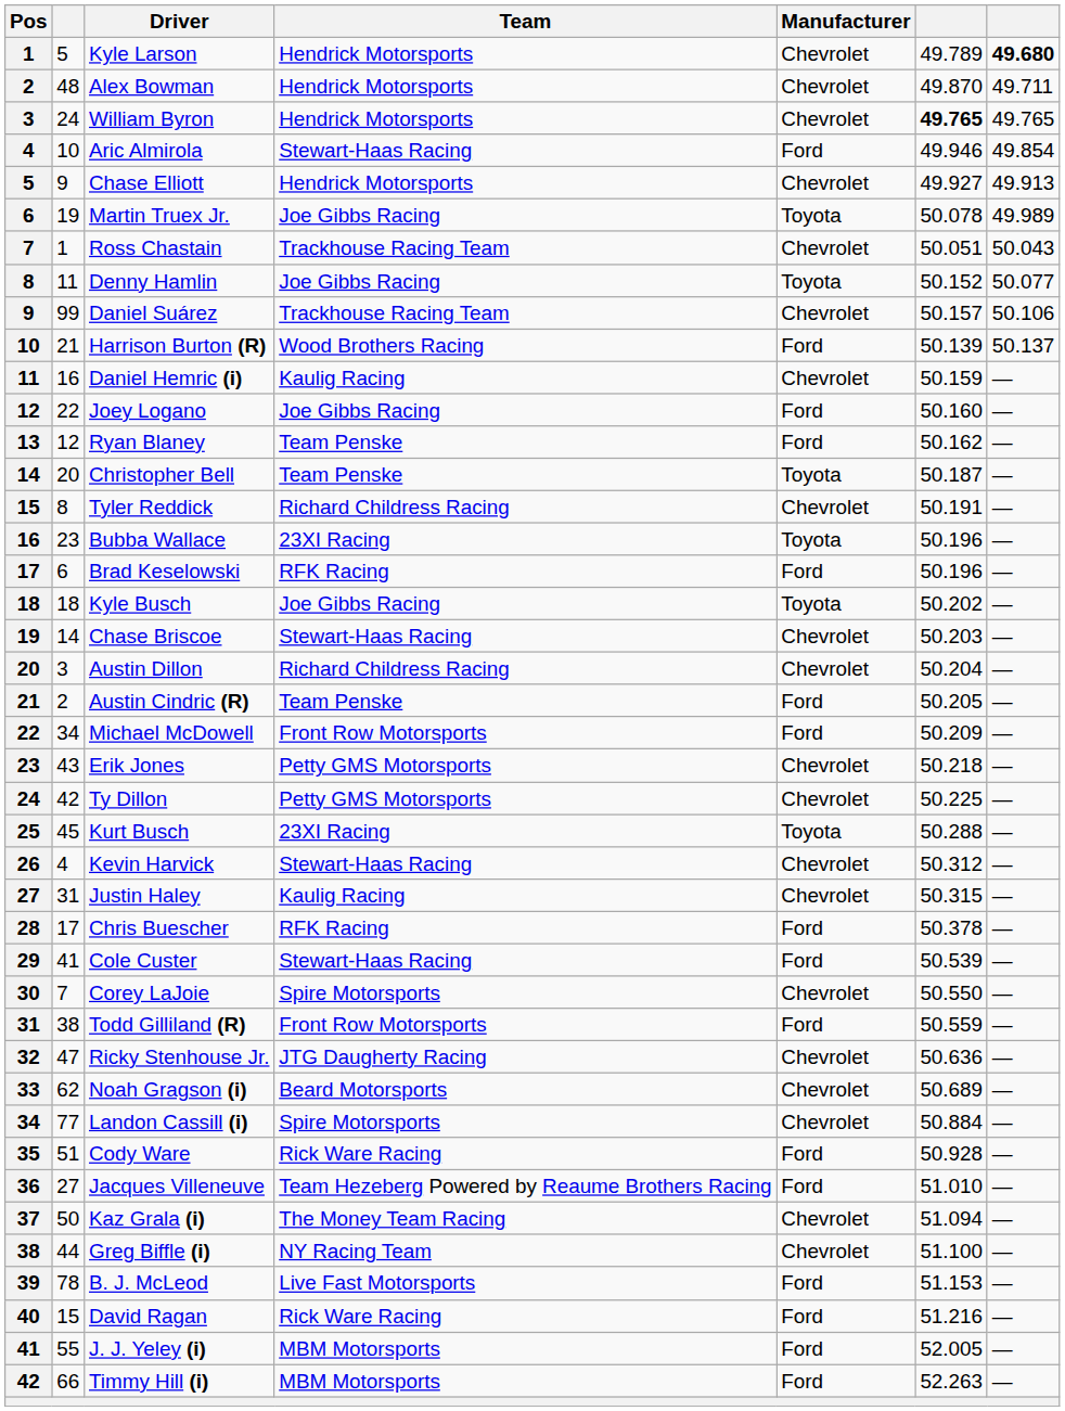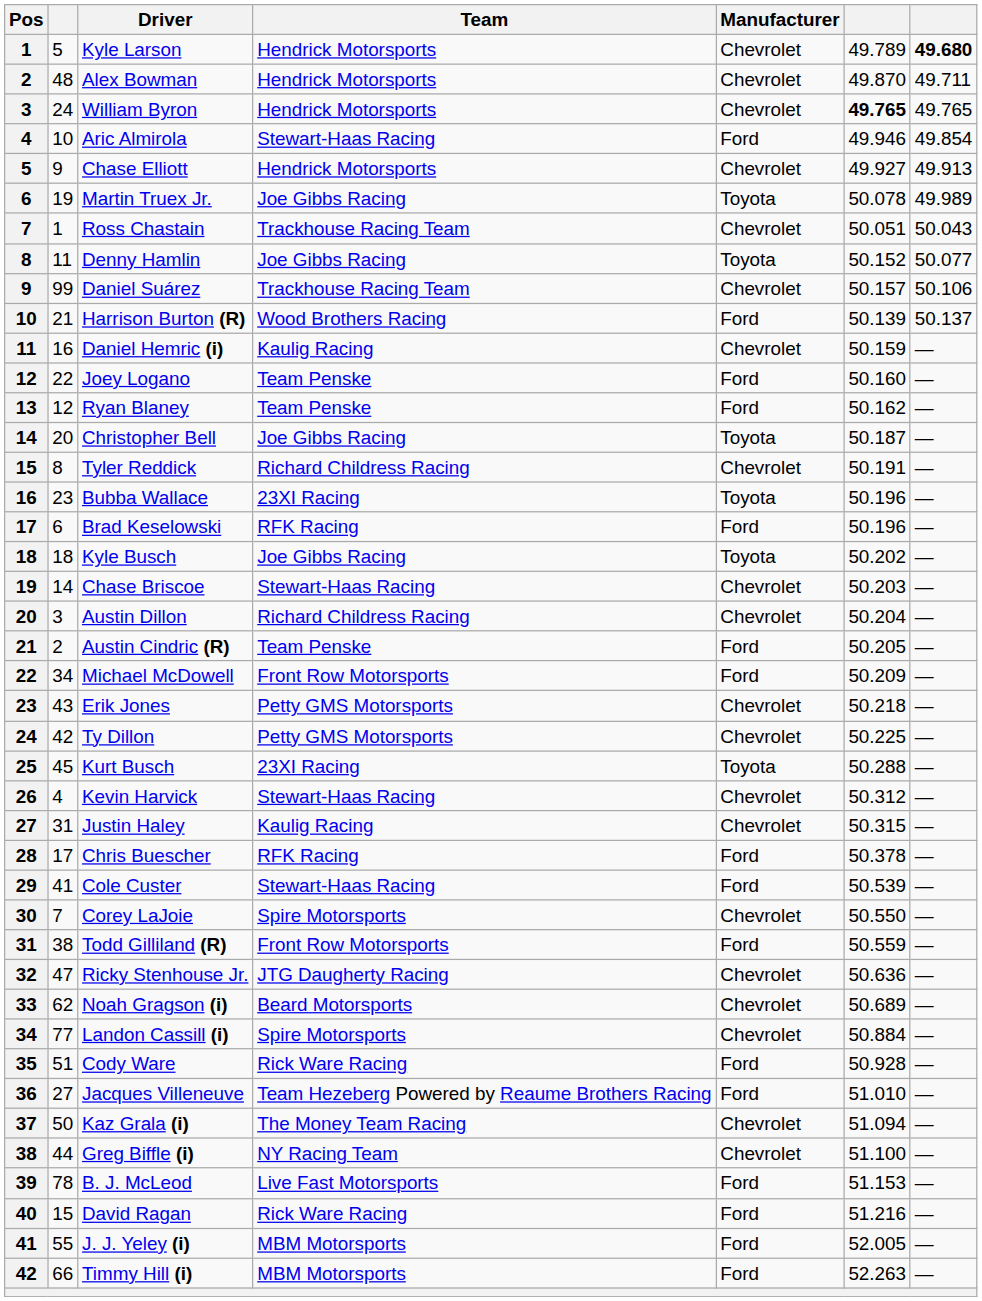Joey Logano | Team: Joe Gibbs Racing -> Team Penske
Christopher Bell | Team: Team Penske -> Joe Gibbs Racing
